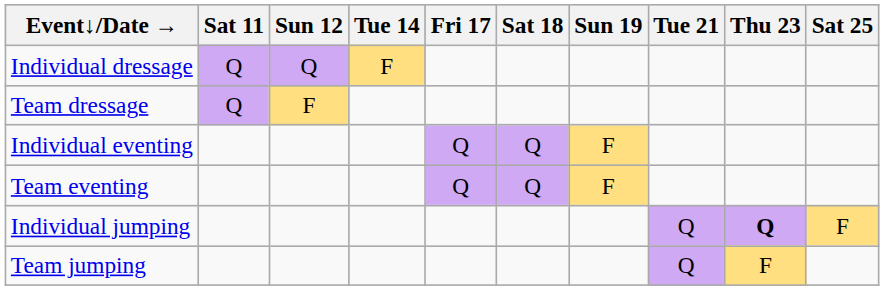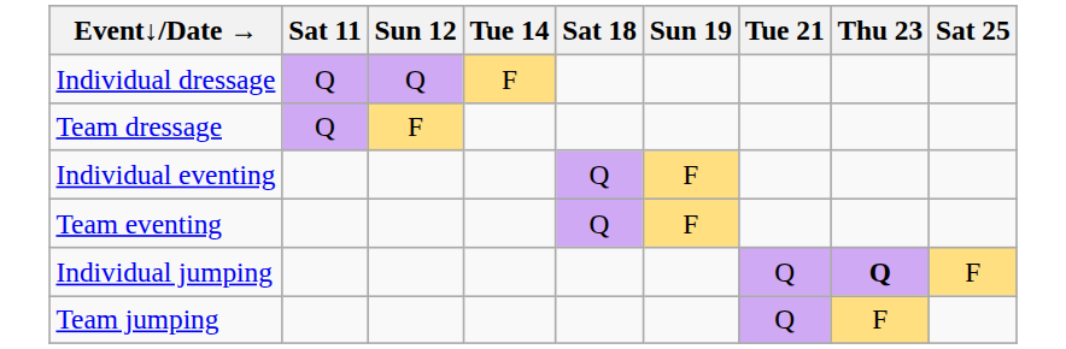- column: Fri 17 | Q | Q
